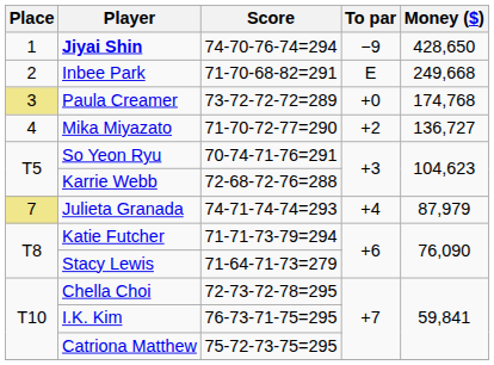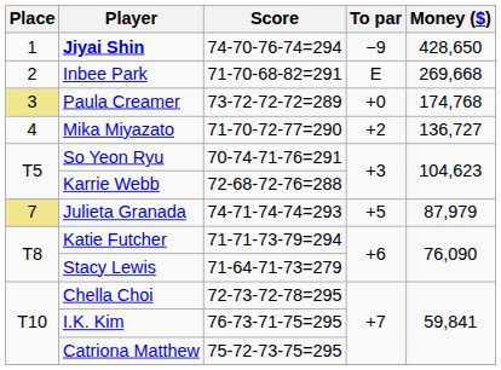Inbee Park | Money ($): 249,668 -> 269,668
Julieta Granada | To par: +4 -> +5
